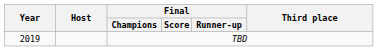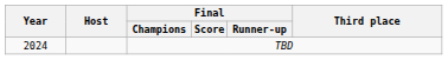TBD | Year: 2019 -> 2024
